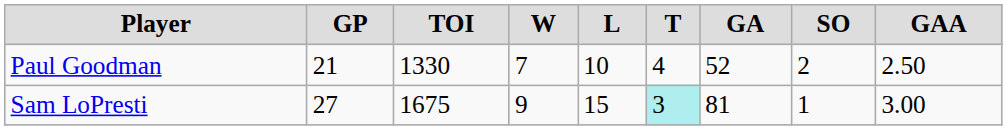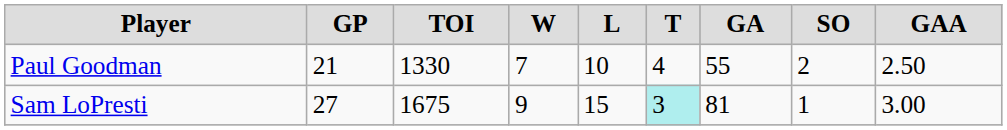Paul Goodman | GA: 52 -> 55
